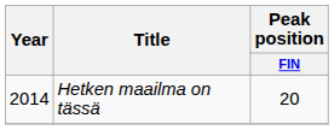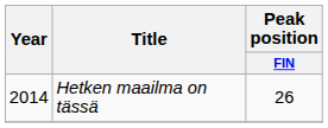Hetken maailma on tässä | Peak position / FIN: 20 -> 26
